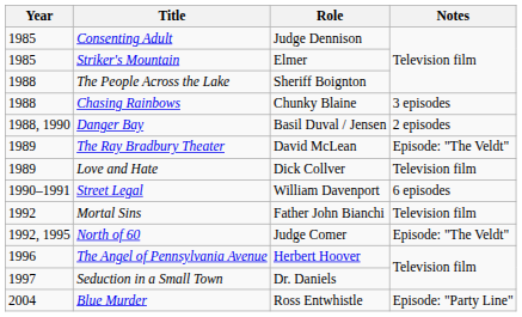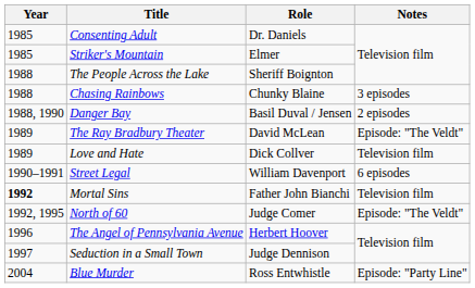Consenting Adult | Role: Judge Dennison -> Dr. Daniels
Mortal Sins | Year: normal -> bold
Seduction in a Small Town | Role: Dr. Daniels -> Judge Dennison
